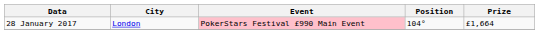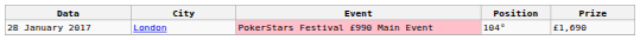28 January 2017 | Prize: £1,664 -> £1,690
